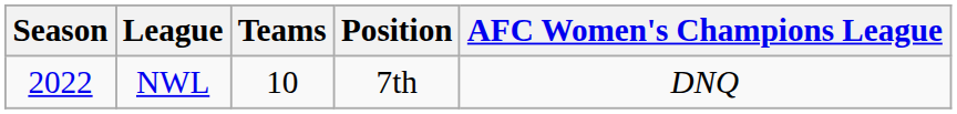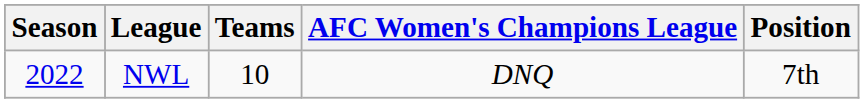columns swapped: Position <-> AFC Women's Champions League
